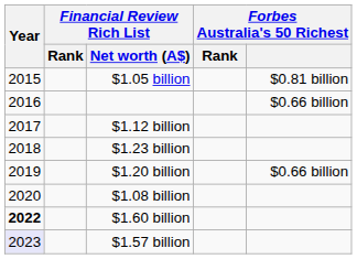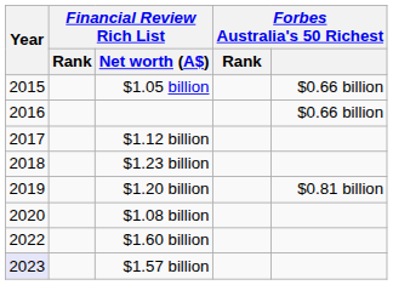$1.05 billion | Forbes Australia's 50 Richest: $0.81 billion -> $0.66 billion
$1.20 billion | Forbes Australia's 50 Richest: $0.66 billion -> $0.81 billion
$1.60 billion | Year: bold -> normal
